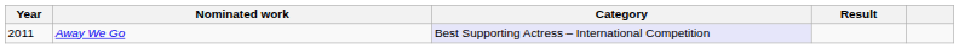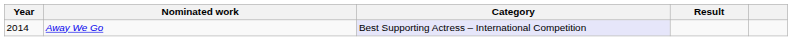Away We Go | Year: 2011 -> 2014
